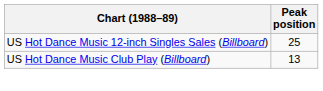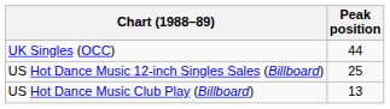+ row: UK Singles (OCC) | 44
